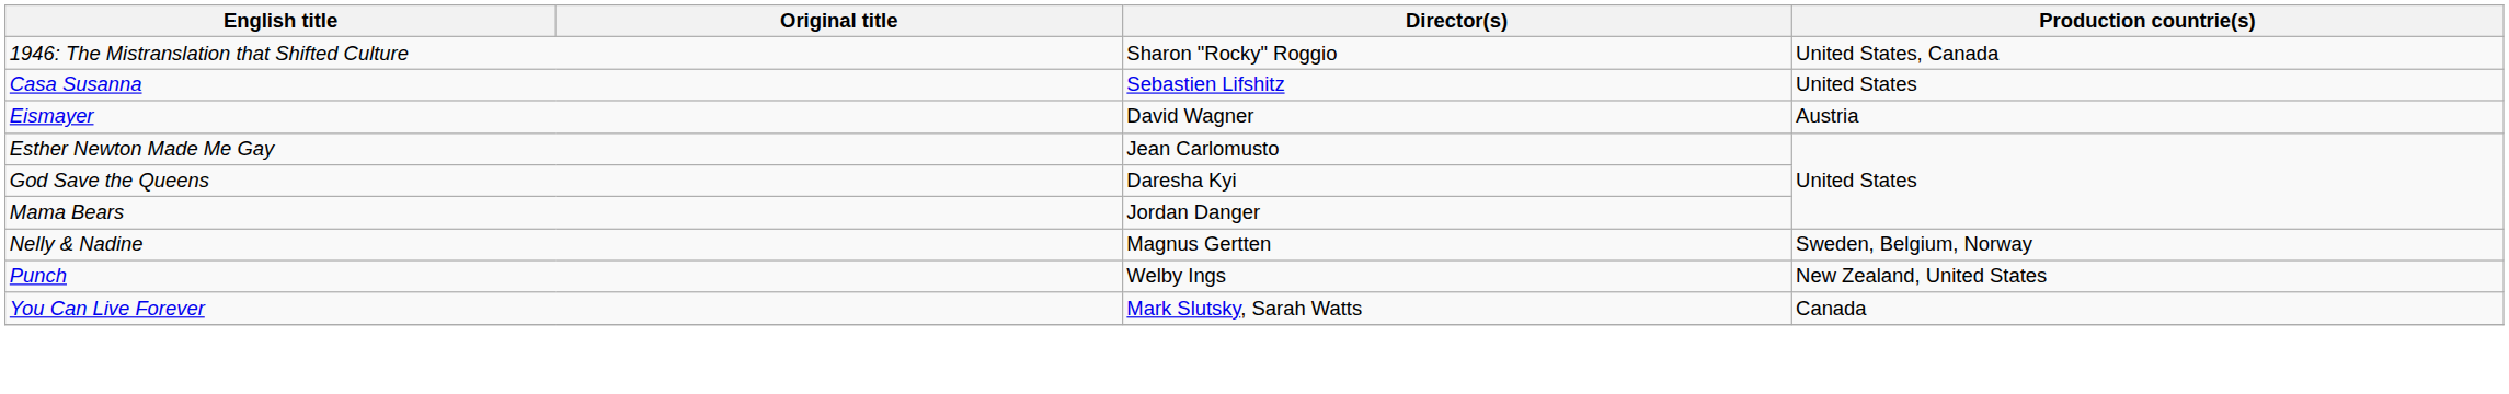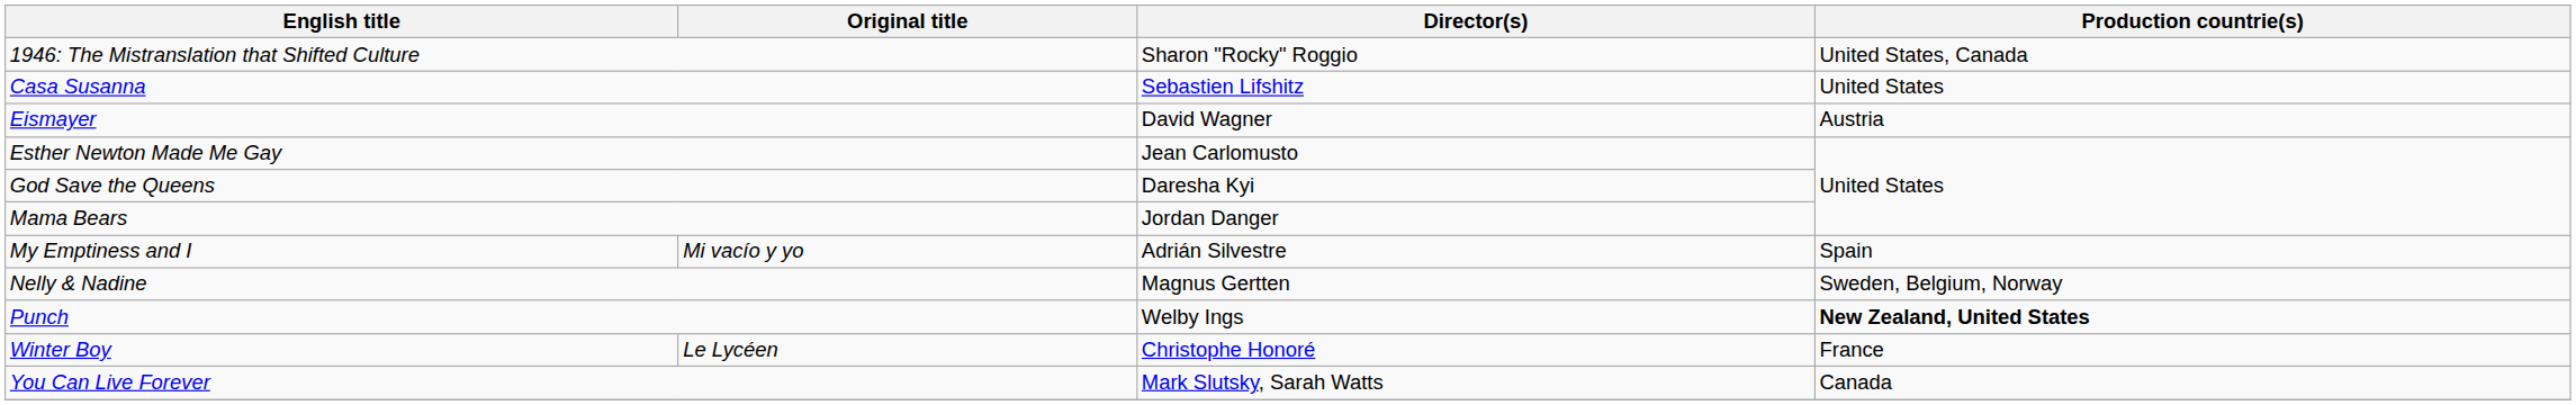+ row: My Emptiness and I | Mi vacío y yo | Adrián Silvestre | Spain
Punch | Production countrie(s): normal -> bold
+ row: Winter Boy | Le Lycéen | Christophe Honoré | France
